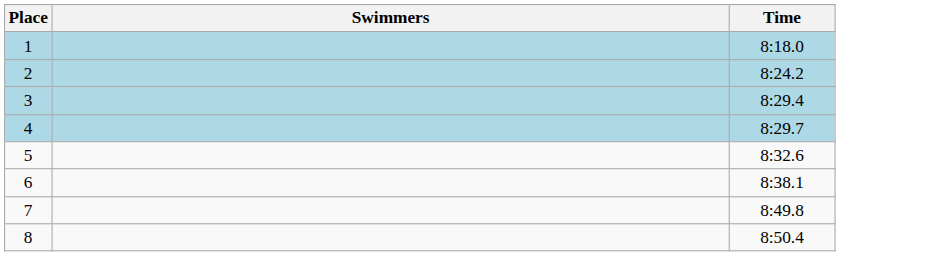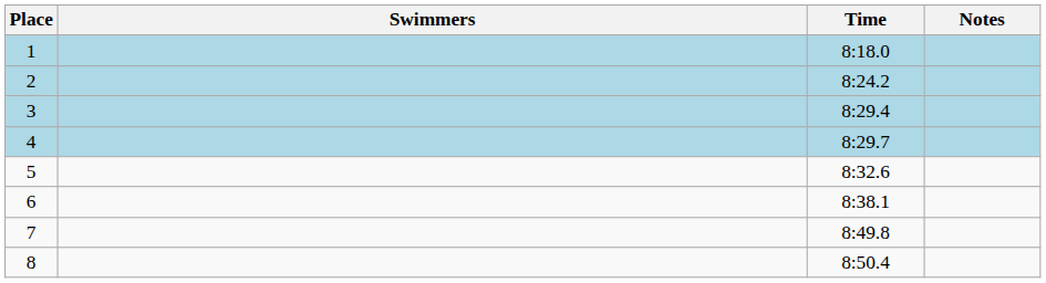+ column: Notes
